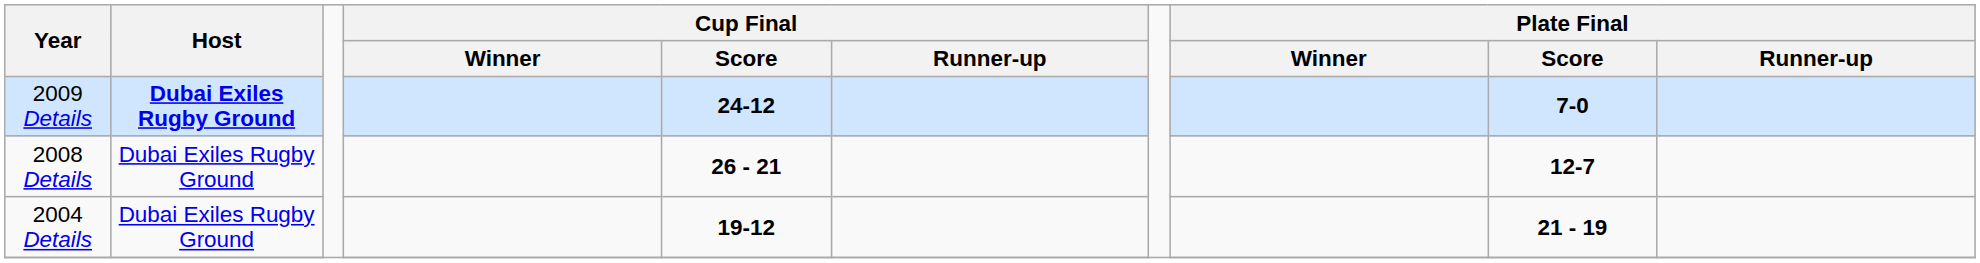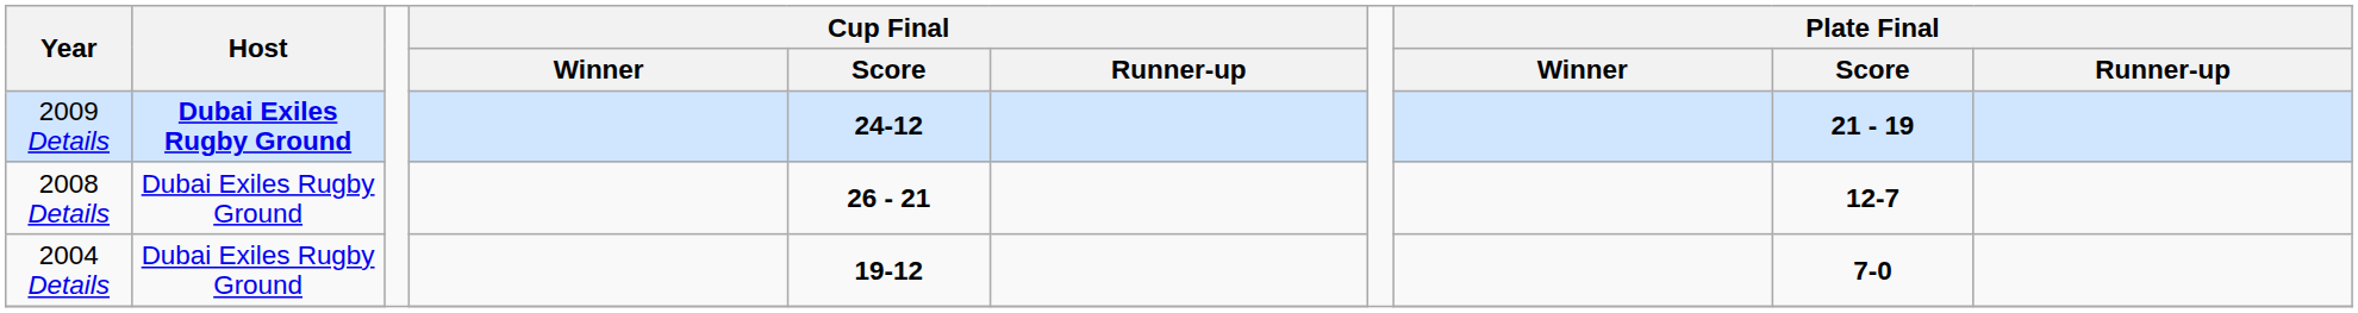2009 Details | Plate Final / Score: 7-0 -> 21 - 19
2004 Details | Plate Final / Score: 21 - 19 -> 7-0
